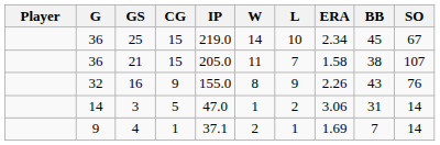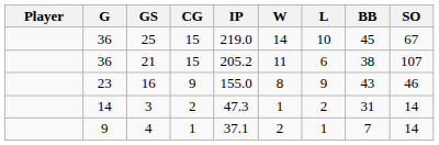- column: ERA | 2.34 | 1.58 | 2.26 | 3.06 | 1.69
21 | IP: 205.0 -> 205.2
21 | L: 7 -> 6
16 | G: 32 -> 23
16 | SO: 76 -> 46
3 | CG: 5 -> 2
3 | IP: 47.0 -> 47.3
